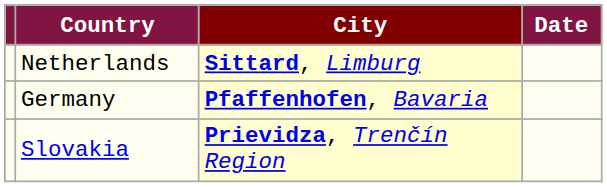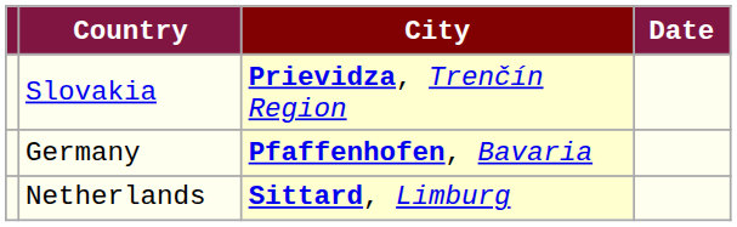rows swapped: Slovakia <-> Netherlands
